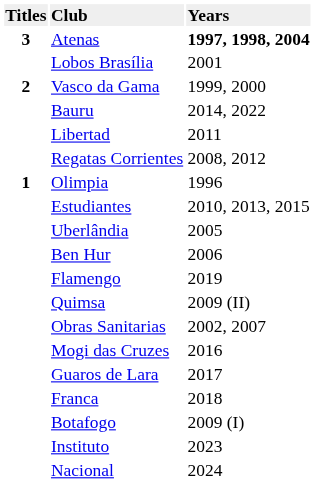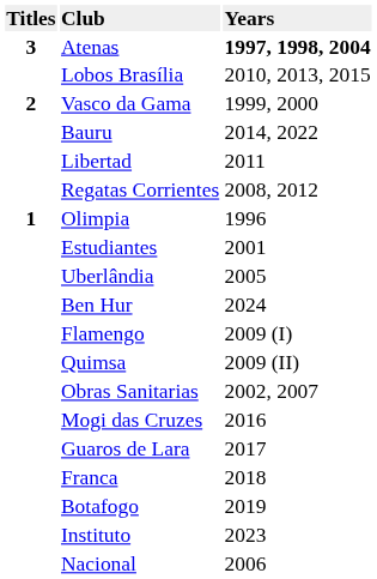Lobos Brasília | column 3: 2001 -> 2010, 2013, 2015
Estudiantes | column 3: 2010, 2013, 2015 -> 2001
Ben Hur | column 3: 2006 -> 2024
Flamengo | column 3: 2019 -> 2009 (I)
Botafogo | column 3: 2009 (I) -> 2019
Nacional | column 3: 2024 -> 2006
